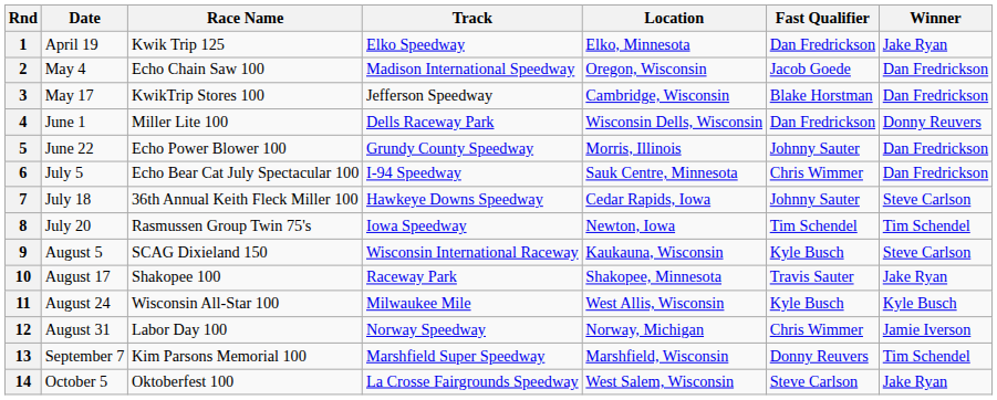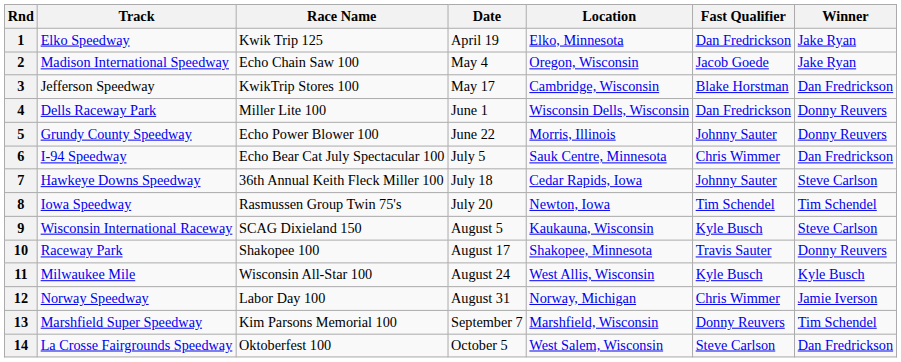columns swapped: Date <-> Track
2 | Winner: Dan Fredrickson -> Jake Ryan
5 | Winner: Dan Fredrickson -> Donny Reuvers
10 | Winner: Jake Ryan -> Donny Reuvers
14 | Winner: Jake Ryan -> Dan Fredrickson
